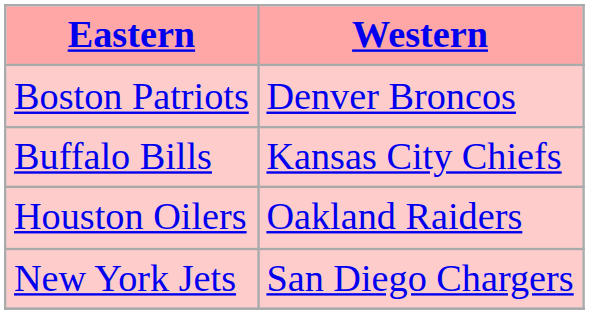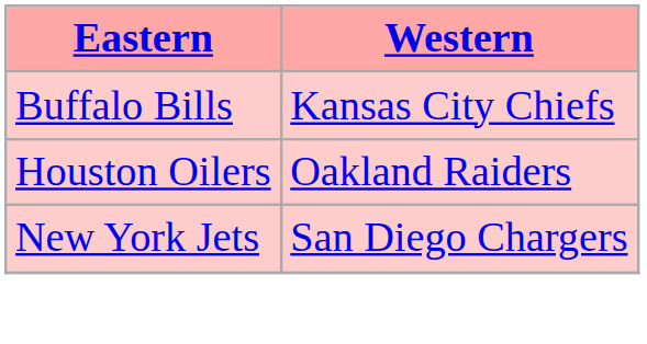- row: Boston Patriots | Denver Broncos
